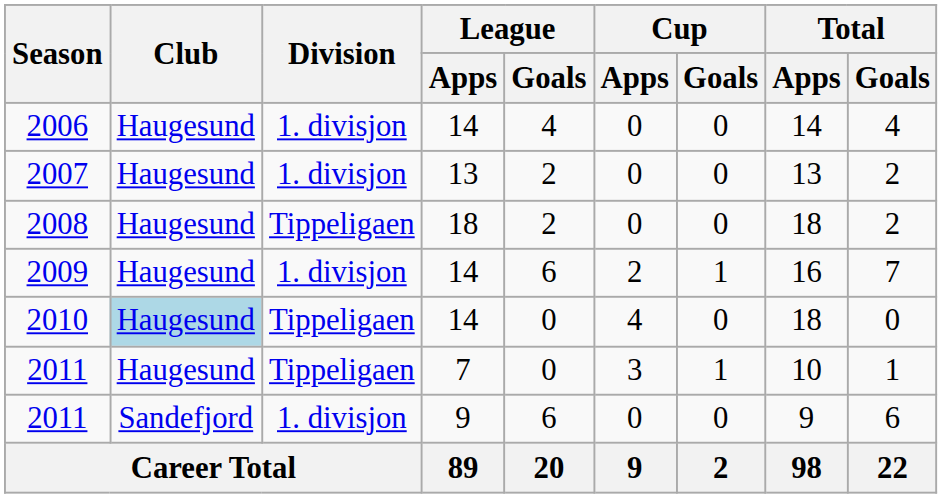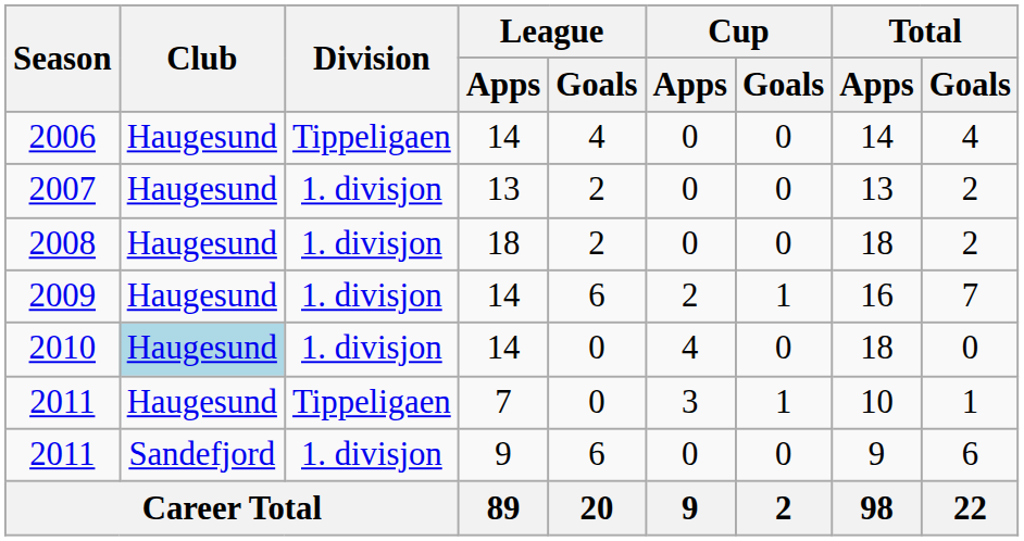2006 | Division: 1. divisjon -> Tippeligaen
2008 | Division: Tippeligaen -> 1. divisjon
2010 | Division: Tippeligaen -> 1. divisjon
